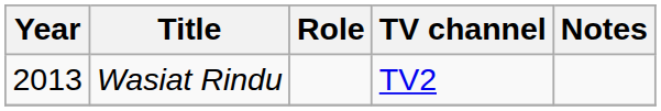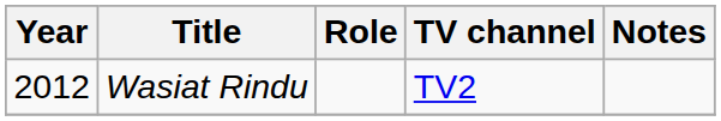Wasiat Rindu | Year: 2013 -> 2012
